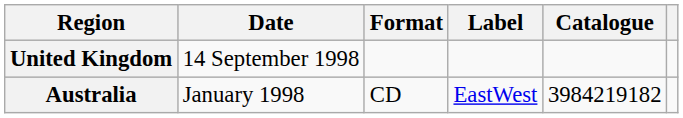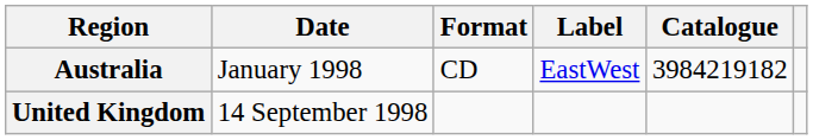rows swapped: Australia <-> United Kingdom
